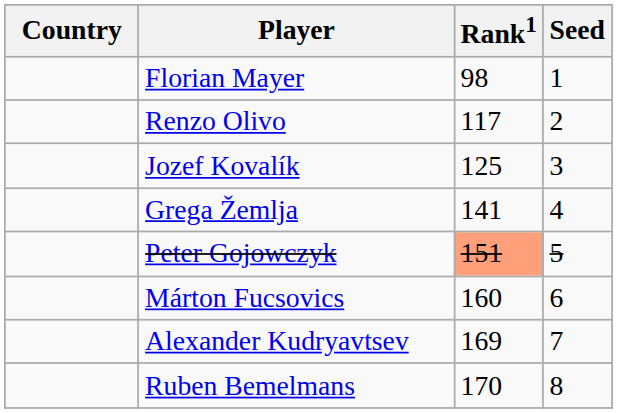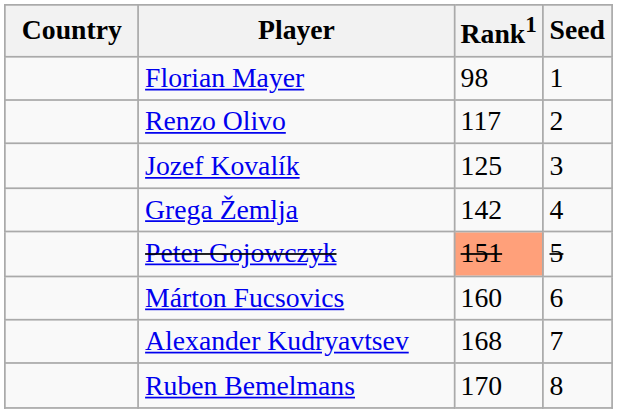Grega Žemlja | Rank1: 141 -> 142
Alexander Kudryavtsev | Rank1: 169 -> 168
